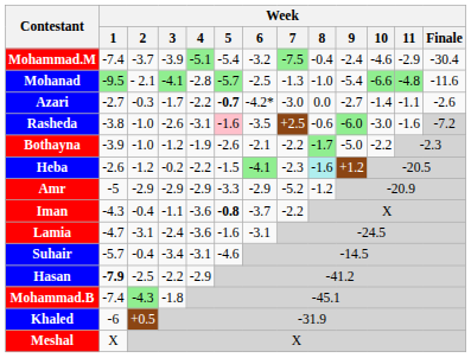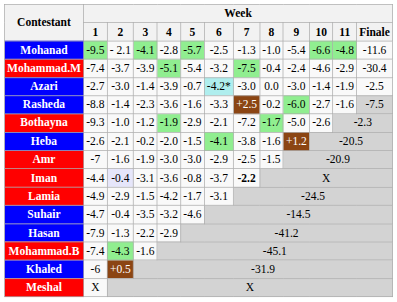rows swapped: Mohammad.M <-> Mohanad
Azari | Week / 2: -0.3 -> -3.0
Azari | Week / 3: -1.7 -> -1.4
Azari | Week / 4: -2.2 -> -3.9
Azari | Week / 5: bold -> normal
Azari | Week / 6: no background -> paleturquoise background
Azari | Week / 9: -2.7 -> -3.0
Azari | Week / 11: -1.1 -> -1.9
Azari | Week / Finale: -2.6 -> -2.5
Rasheda | Week / 1: -3.8 -> -8.8
Rasheda | Week / 2: -1.0 -> -1.4
Rasheda | Week / 3: -2.6 -> -2.3
Rasheda | Week / 4: -3.1 -> -3.6
Rasheda | Week / 5: pink background -> no background
Rasheda | Week / 6: -3.5 -> -3.3
Rasheda | Week / 8: -0.6 -> -0.2
Rasheda | Week / 10: -3.0 -> -2.7
Rasheda | Week / Finale: -7.2 -> -7.5
Bothayna | Week / 1: -3.9 -> -9.3
Bothayna | Week / 4: no background -> lightgreen background
Bothayna | Week / 5: -2.6 -> -2.9
Bothayna | Week / 7: -2.2 -> -7.2
Bothayna | Week / 10: -2.2 -> -2.6
Heba | Week / 2: -1.2 -> -2.1
Heba | Week / 4: -2.2 -> -2.0
Heba | Week / 7: -2.3 -> -3.8
Heba | Week / 8: paleturquoise background -> no background
Amr | Week / 1: -5 -> -7
Amr | Week / 2: -2.9 -> -1.6
Amr | Week / 3: -2.9 -> -1.9
Amr | Week / 4: -2.9 -> -3.0
Amr | Week / 5: -3.3 -> -3.0
Amr | Week / 7: -5.2 -> -2.5
Amr | Week / 8: -1.2 -> -1.5
Iman | Week / 1: -4.3 -> -4.4
Iman | Week / 2: no background -> lavender background
Iman | Week / 3: -1.1 -> -3.1
Iman | Week / 5: bold -> normal
Iman | Week / 7: normal -> bold
Lamia | Week / 1: -4.7 -> -4.9
Lamia | Week / 2: -3.1 -> -2.9
Lamia | Week / 3: -2.4 -> -1.5
Lamia | Week / 4: -3.6 -> -4.2
Lamia | Week / 5: -1.6 -> -1.7
Suhair | Week / 1: -5.7 -> -4.7
Suhair | Week / 3: -3.4 -> -3.5
Suhair | Week / 4: -3.1 -> -3.2
Hasan | Week / 1: bold -> normal
Hasan | Week / 2: -2.5 -> -1.3
Mohammad.B | Week / 3: -1.8 -> -1.6
